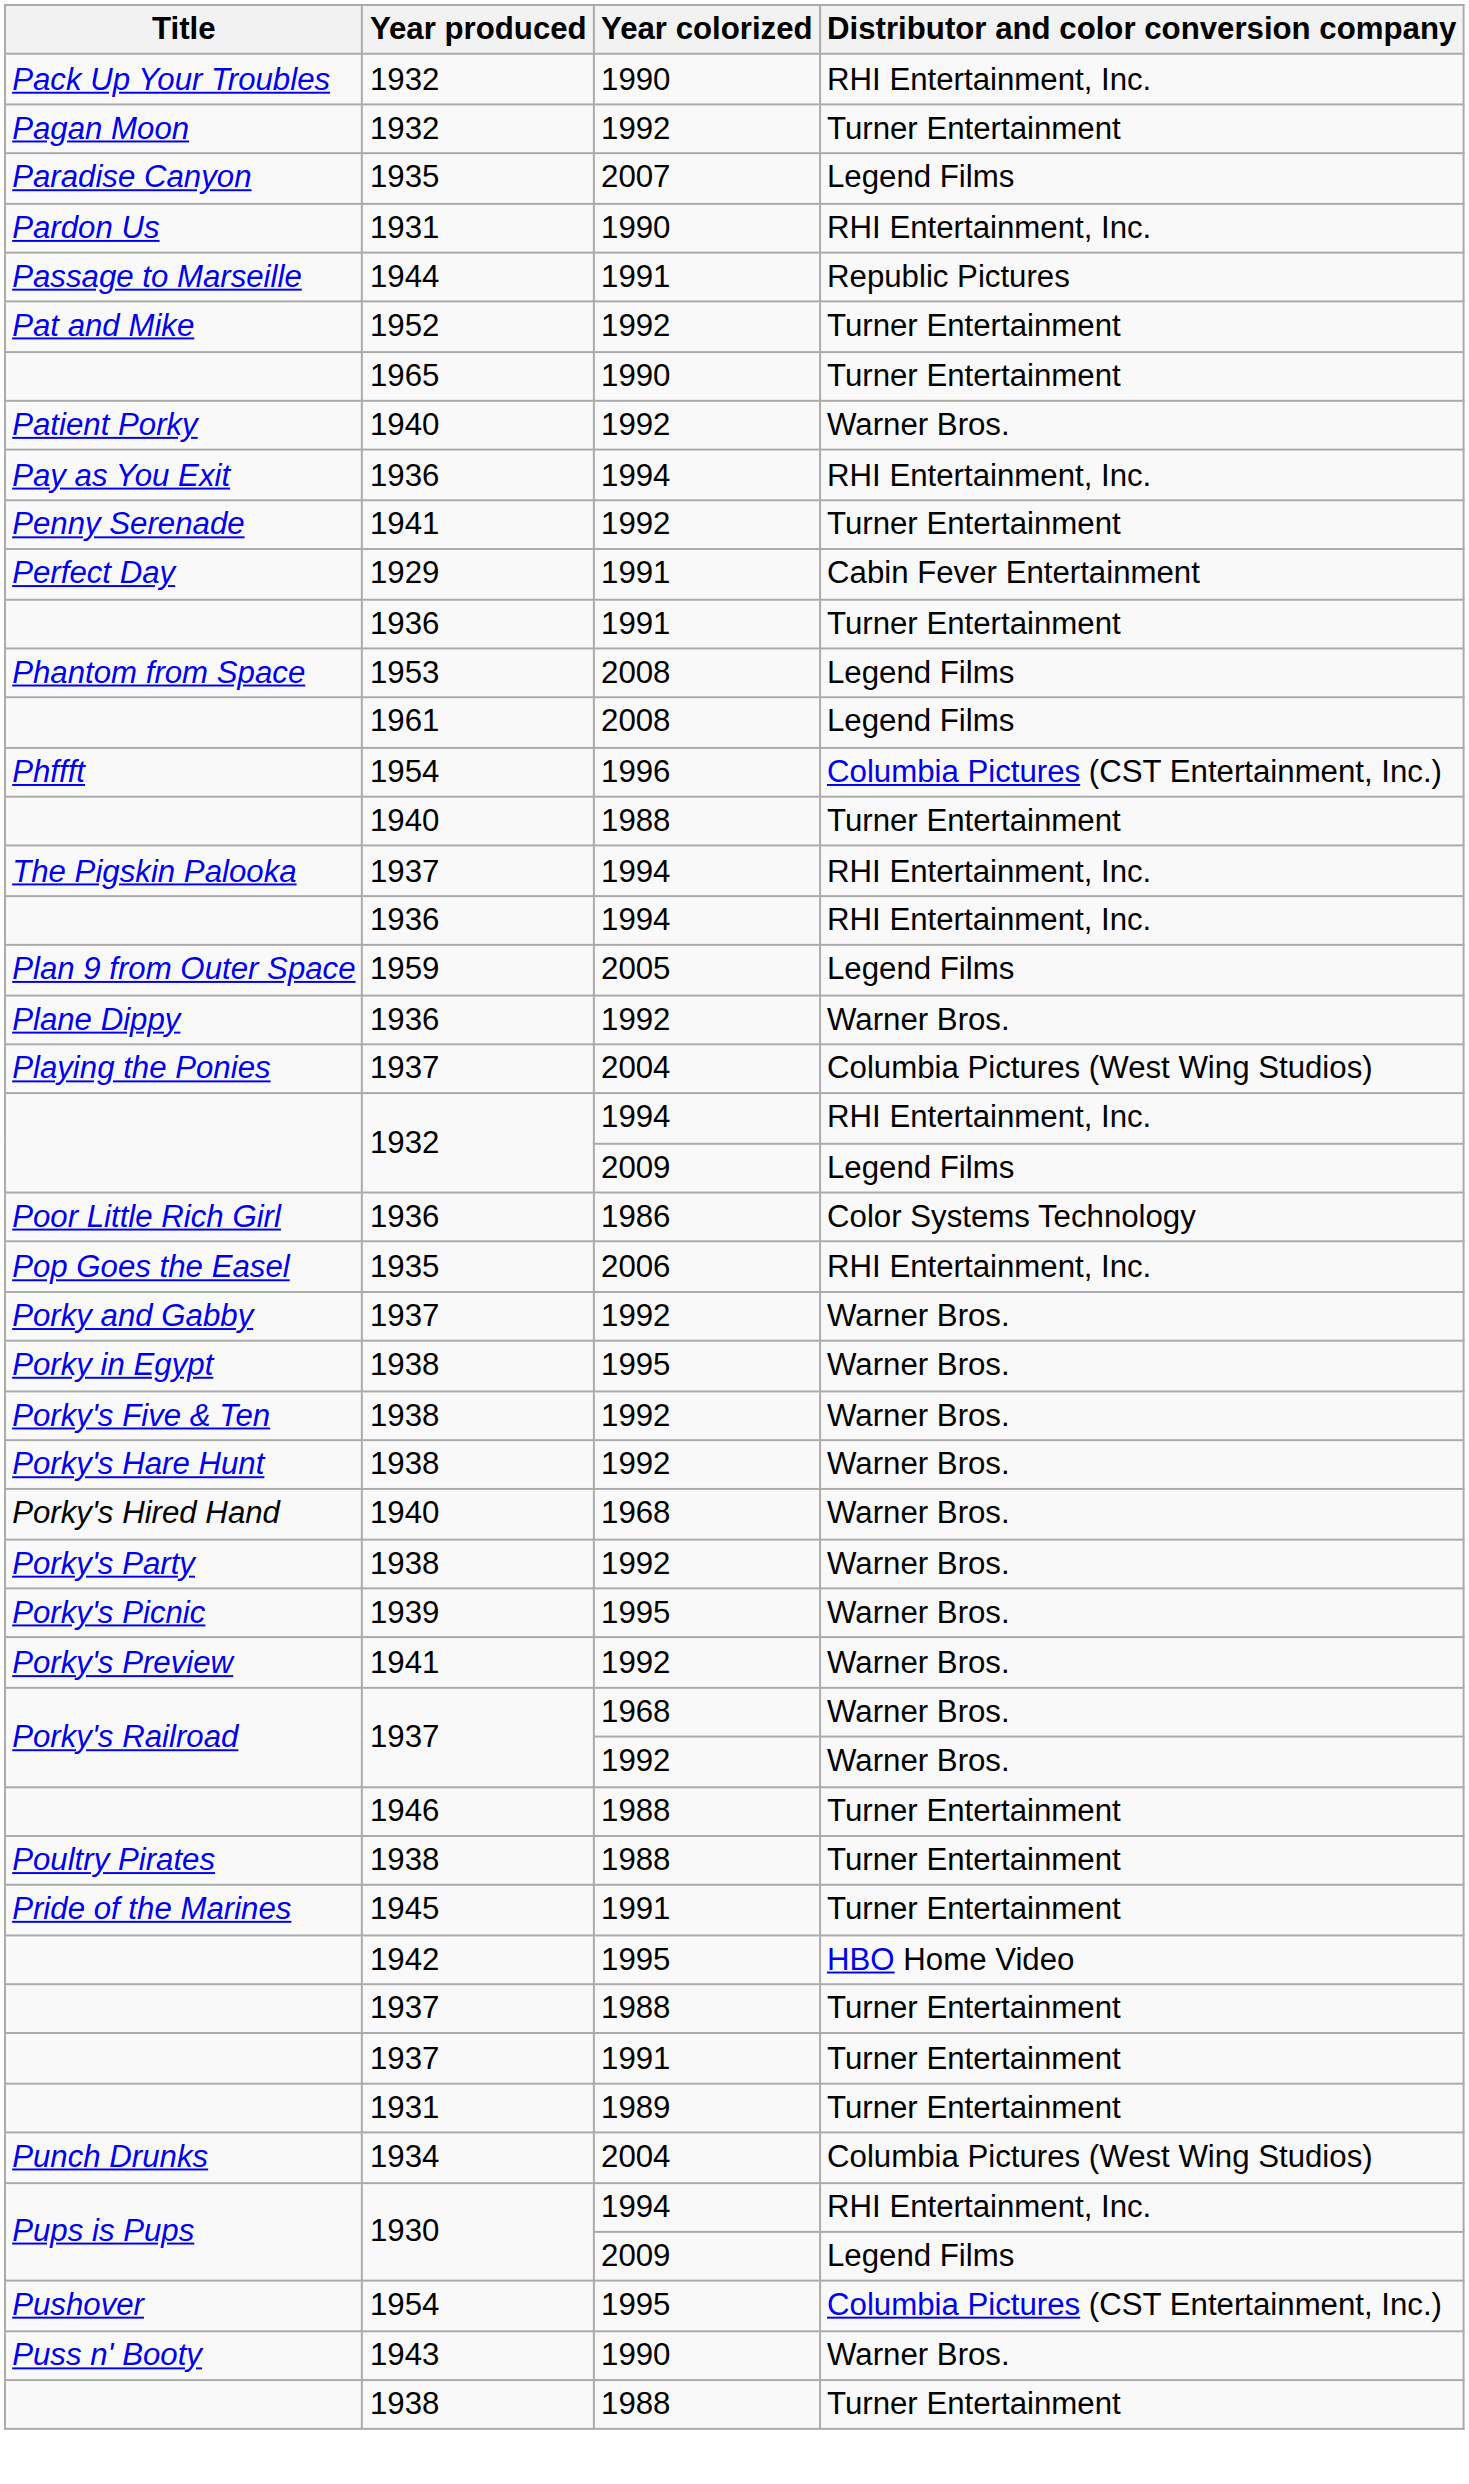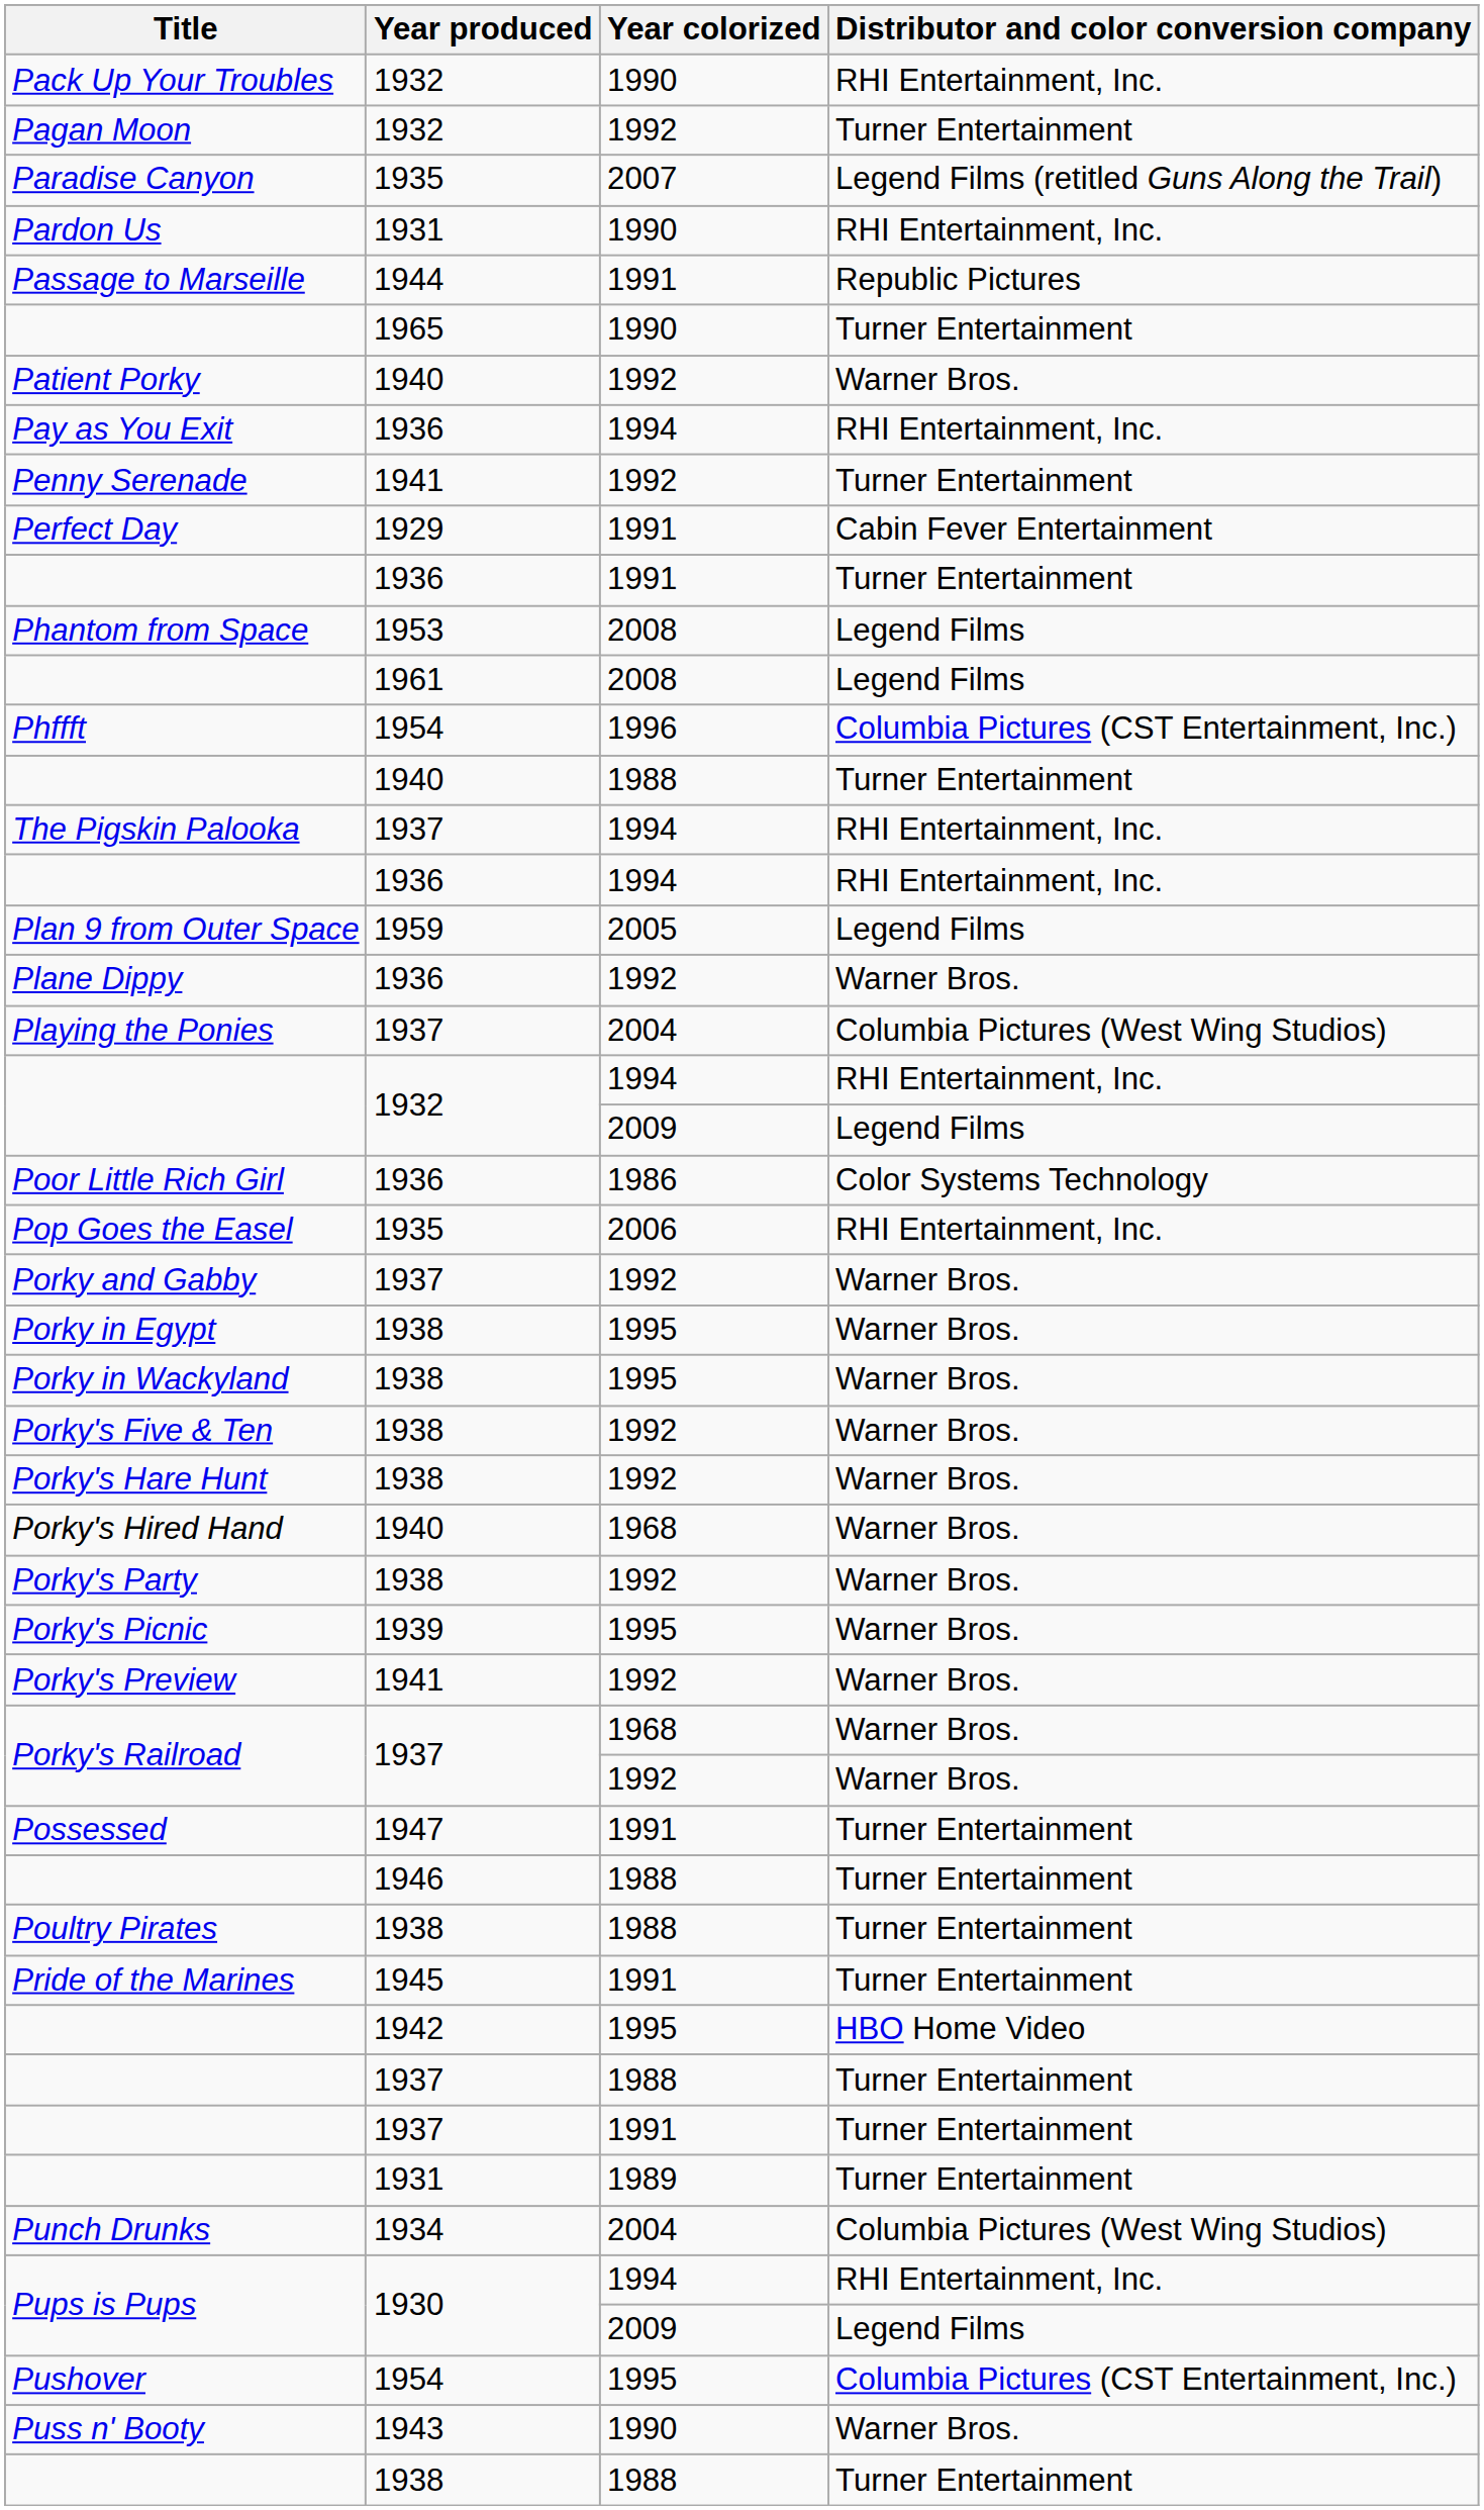Paradise Canyon | Distributor and color conversion company: Legend Films -> Legend Films (retitled Guns Along the Trail)
- row: Pat and Mike | 1952 | 1992 | Turner Entertainment
+ row: Porky in Wackyland | 1938 | 1995 | Warner Bros.
+ row: Possessed | 1947 | 1991 | Turner Entertainment
